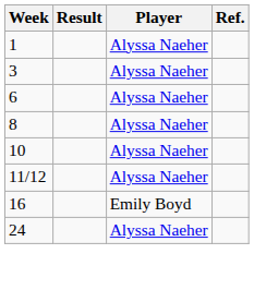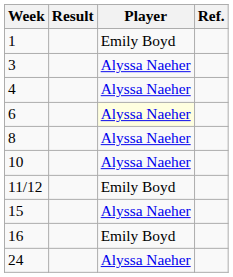1 | Player: Alyssa Naeher -> Emily Boyd
+ row: 4 | Alyssa Naeher
6 | Player: no background -> lightyellow background
11/12 | Player: Alyssa Naeher -> Emily Boyd
+ row: 15 | Alyssa Naeher
